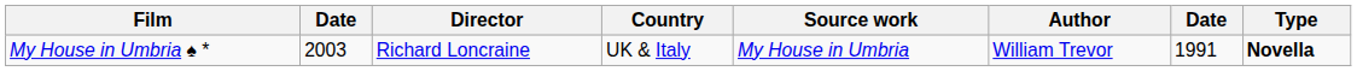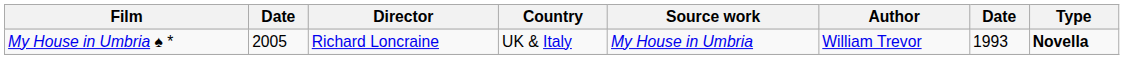My House in Umbria ♠ * | column 2: 2003 -> 2005
My House in Umbria ♠ * | column 7: 1991 -> 1993
